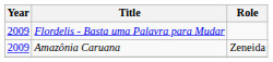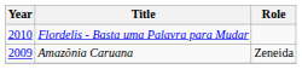Flordelis - Basta uma Palavra para Mudar | Year: 2009 -> 2010
